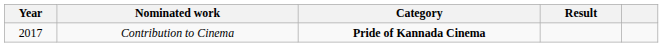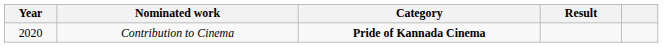Contribution to Cinema | Year: 2017 -> 2020
